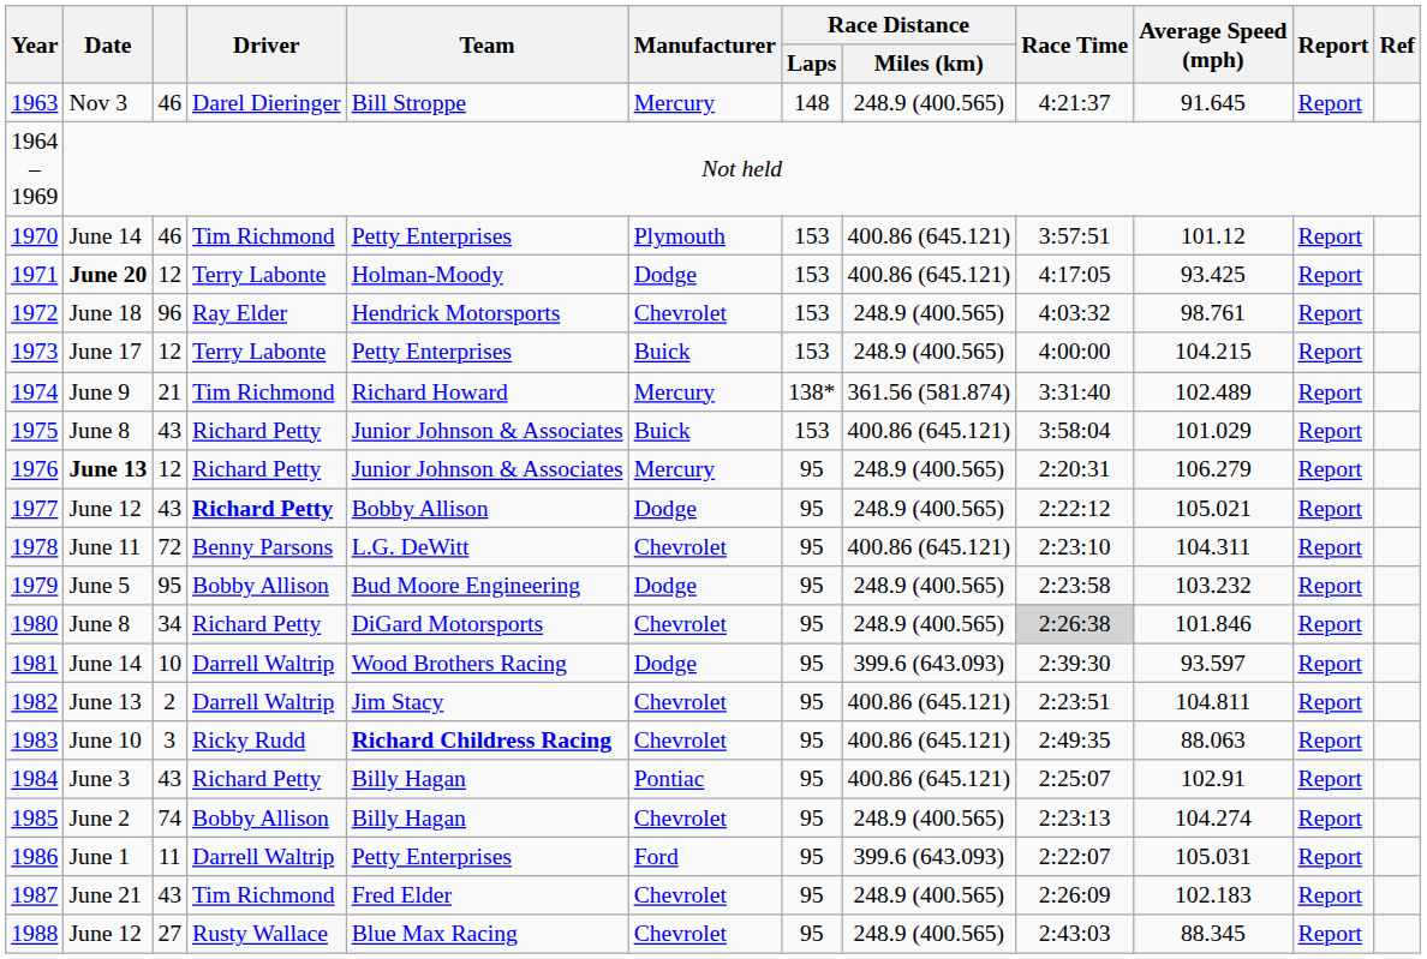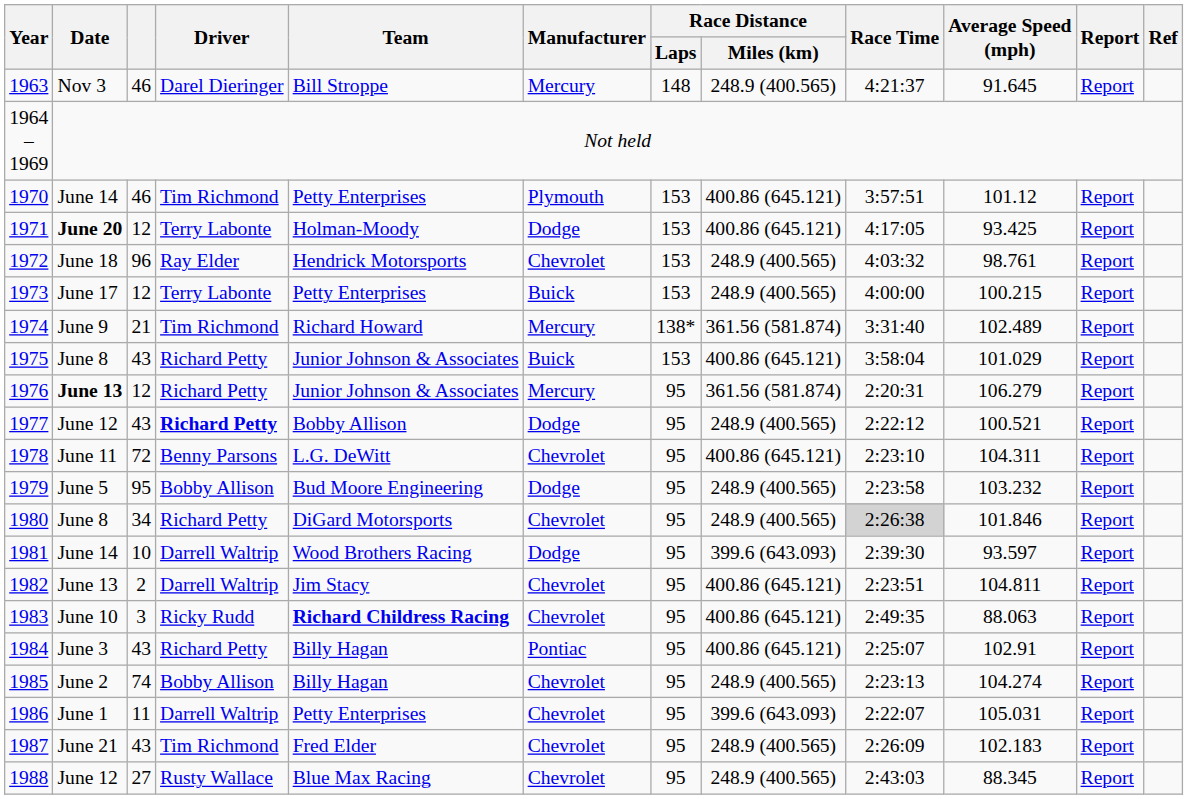1973 | Average Speed (mph): 104.215 -> 100.215
1976 | Race Distance / Miles (km): 248.9 (400.565) -> 361.56 (581.874)
1977 | Average Speed (mph): 105.021 -> 100.521
1986 | Manufacturer: Ford -> Chevrolet
